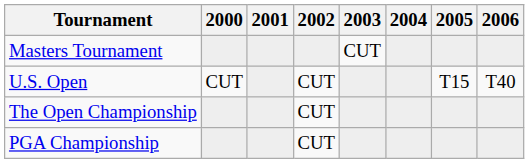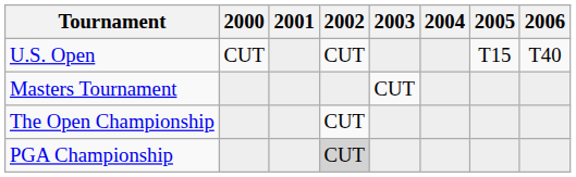rows swapped: Masters Tournament <-> U.S. Open
PGA Championship | 2002: no background -> lightgrey background
